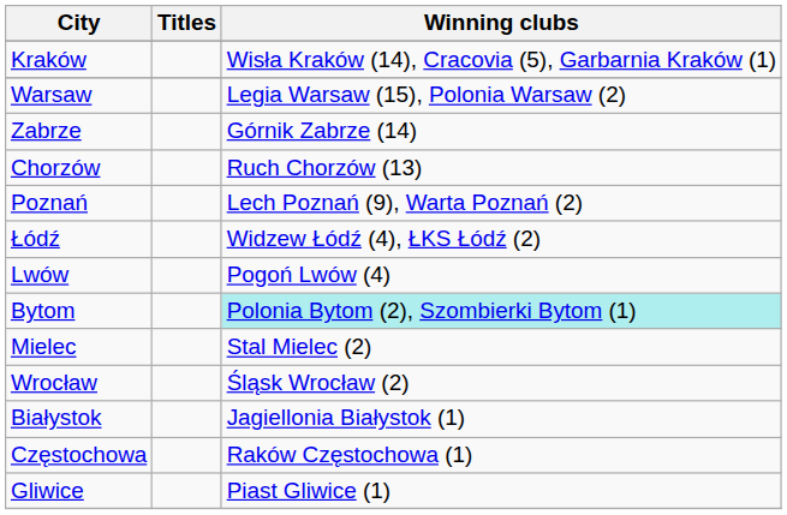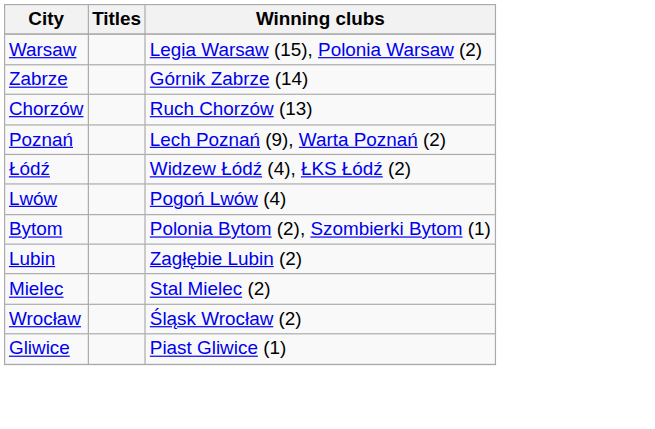- row: Kraków | Wisła Kraków (14), Cracovia (5), Garbarnia Kraków (1)
Bytom | Winning clubs: paleturquoise background -> no background
+ row: Lubin | Zagłębie Lubin (2)
- row: Białystok | Jagiellonia Białystok (1)
- row: Częstochowa | Raków Częstochowa (1)
